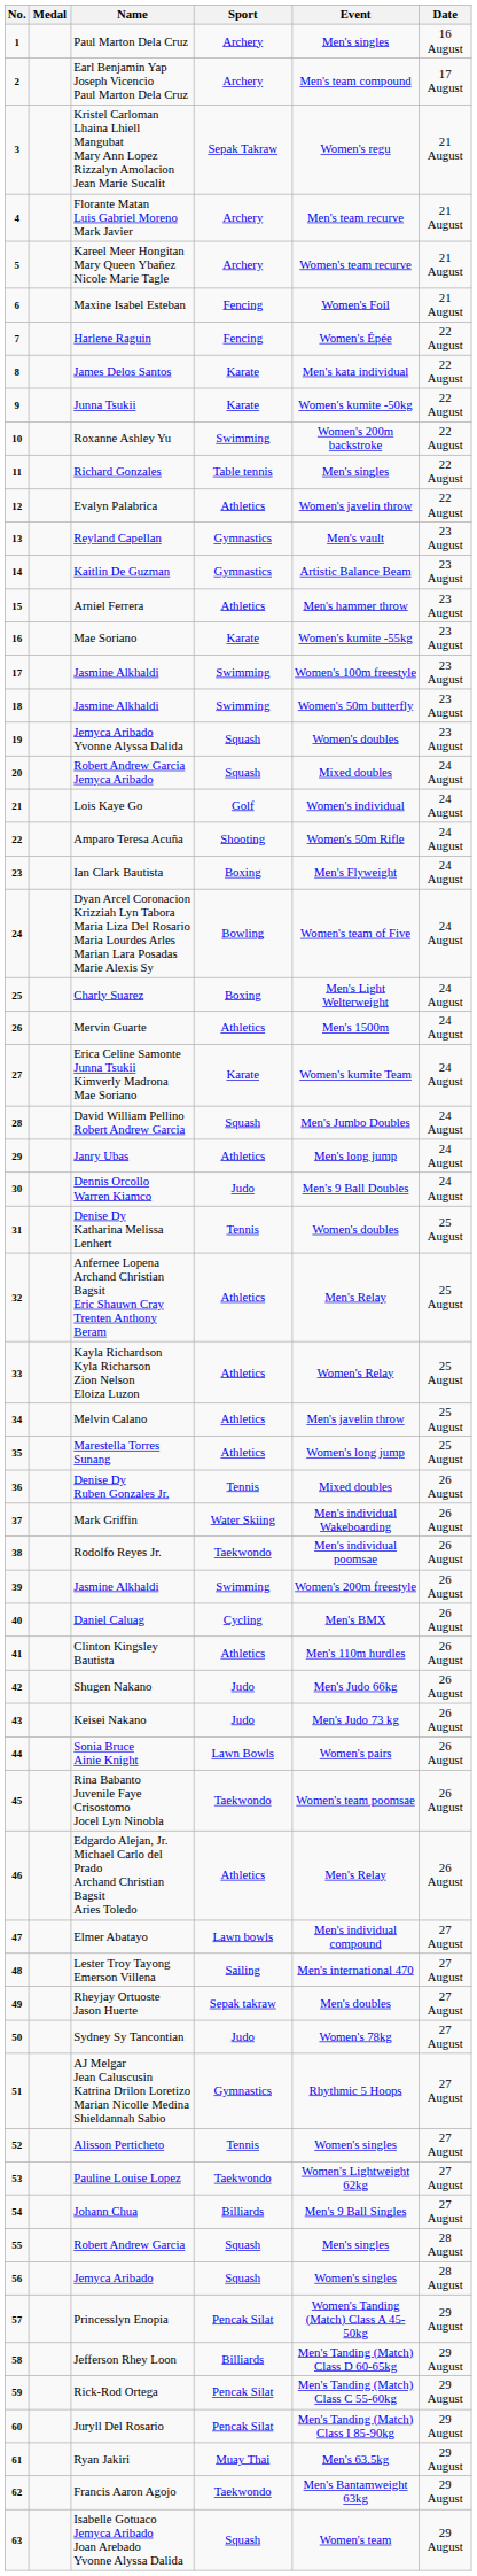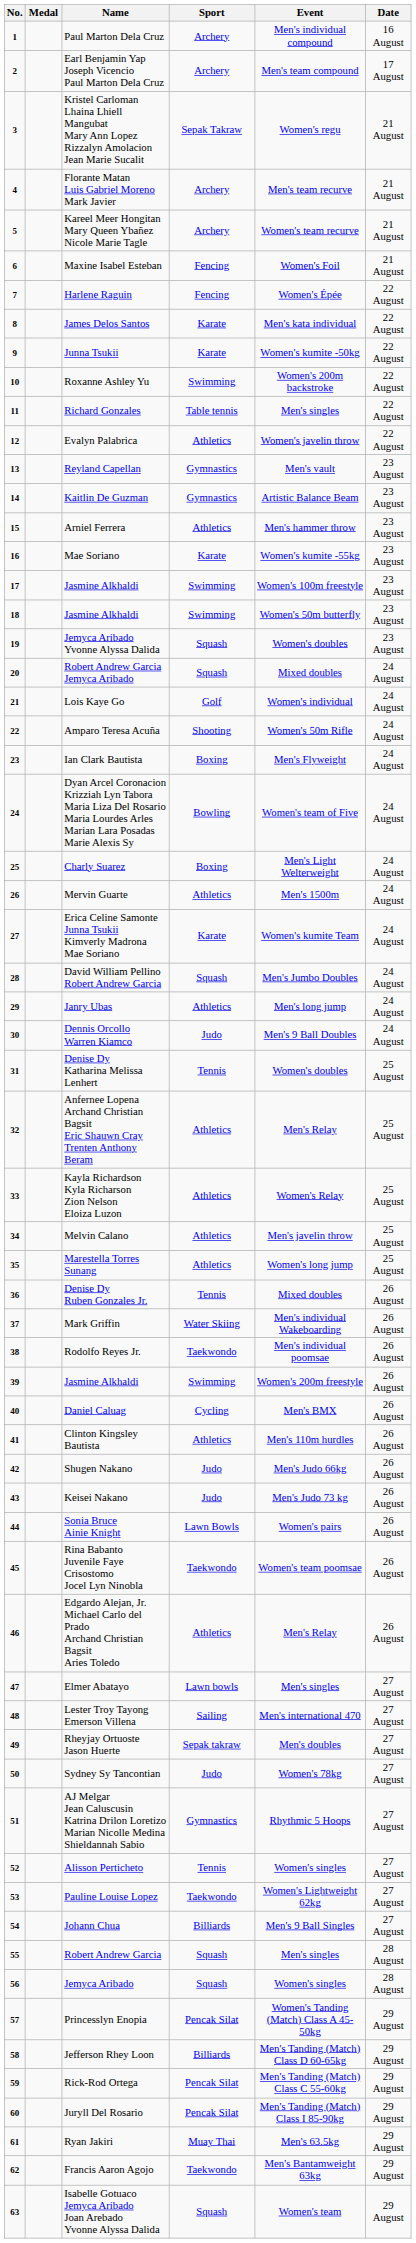Paul Marton Dela Cruz | Event: Men's singles -> Men's individual compound
Elmer Abatayo | Event: Men's individual compound -> Men's singles
